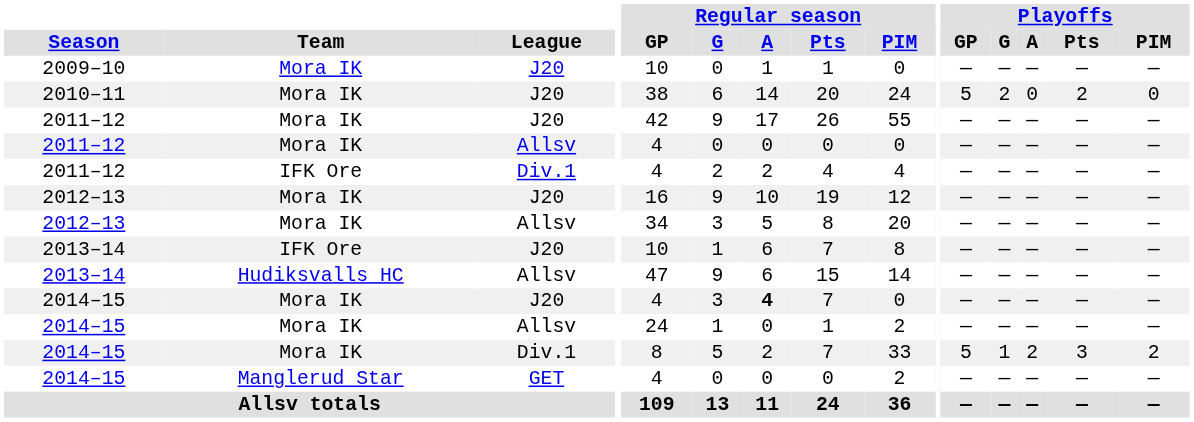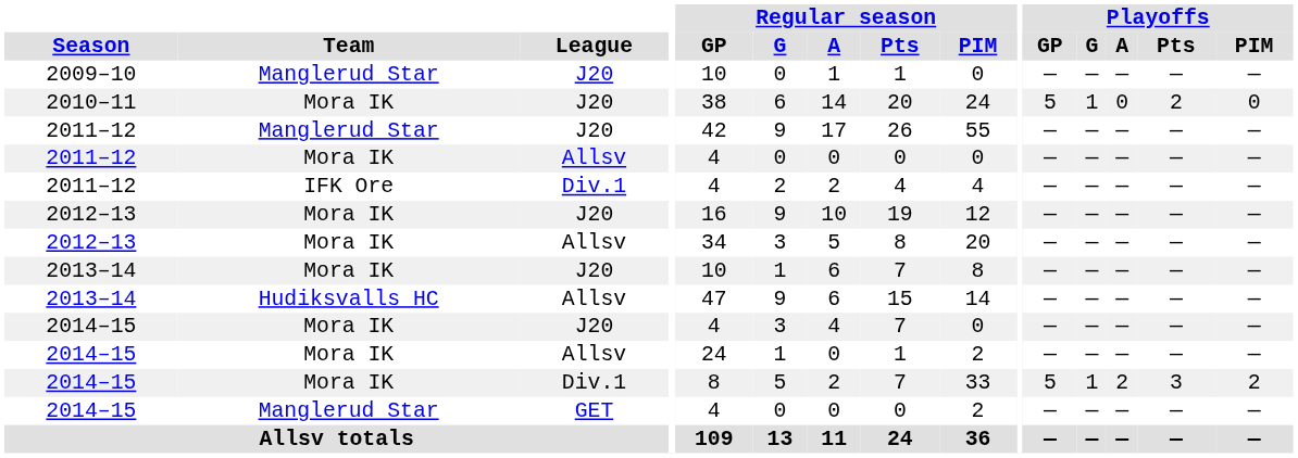2009–10 | Team: Mora IK -> Manglerud Star
2010–11 | Playoffs / G: 2 -> 1
2011–12 / J20 | Team: Mora IK -> Manglerud Star
2013–14 / J20 | Team: IFK Ore -> Mora IK
2014–15 / J20 | Regular season / A: bold -> normal
